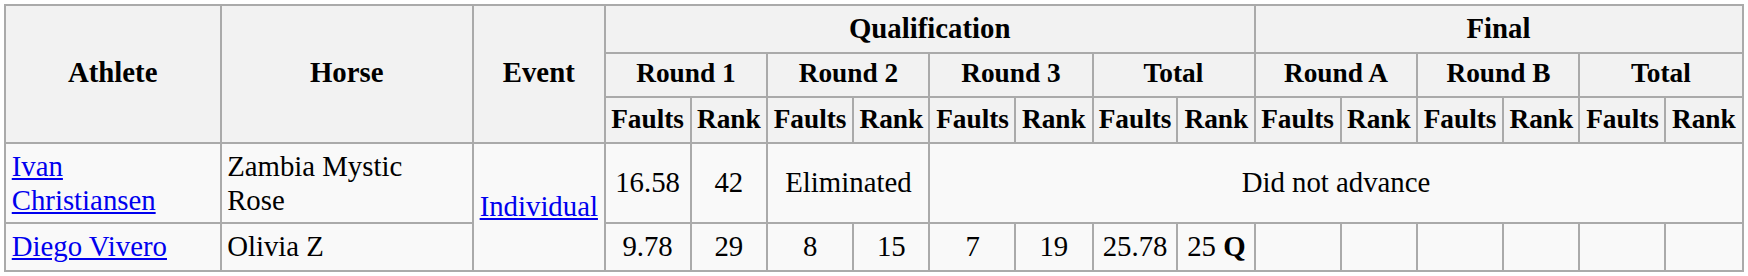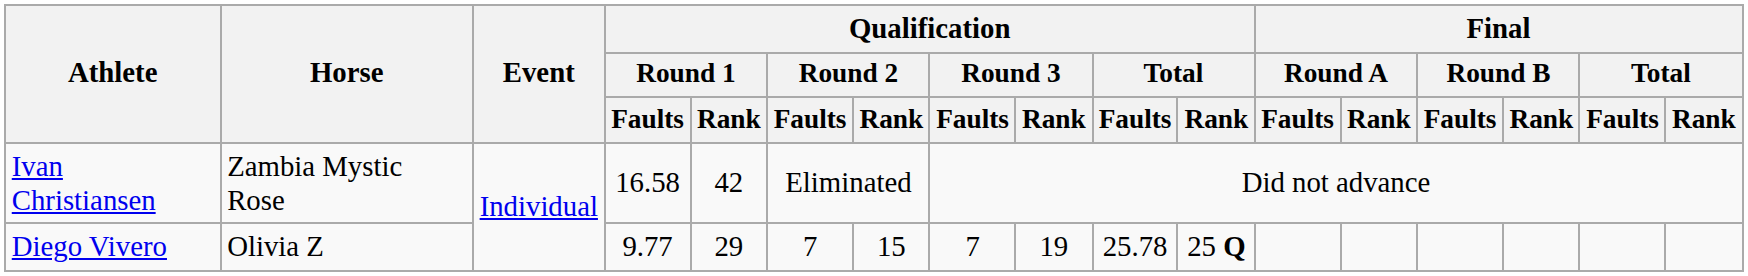Diego Vivero | Qualification / Round 1 / Faults: 9.78 -> 9.77
Diego Vivero | Qualification / Round 2 / Faults: 8 -> 7
